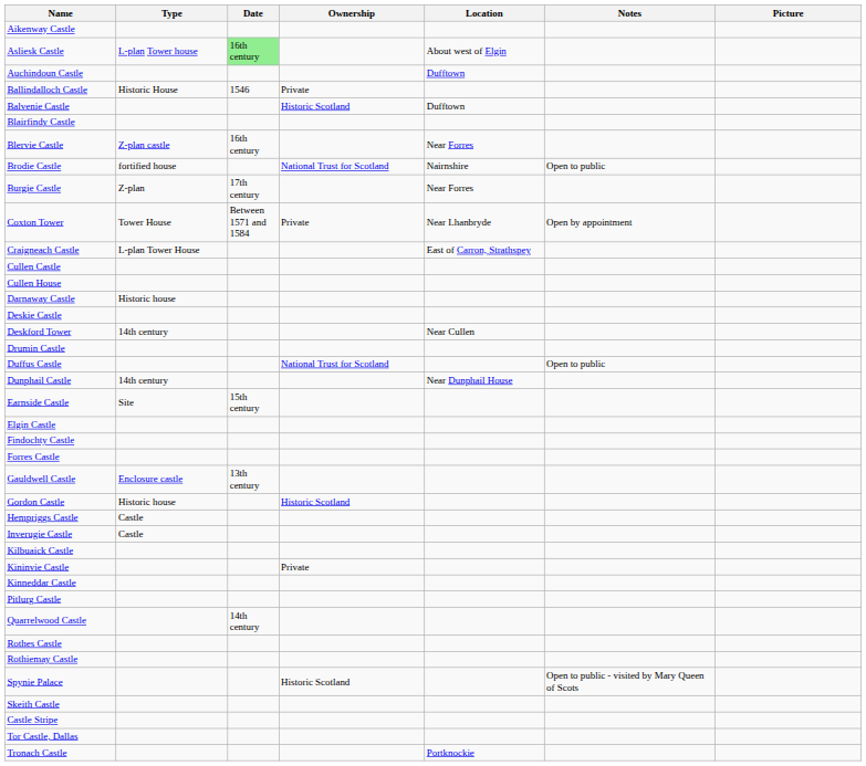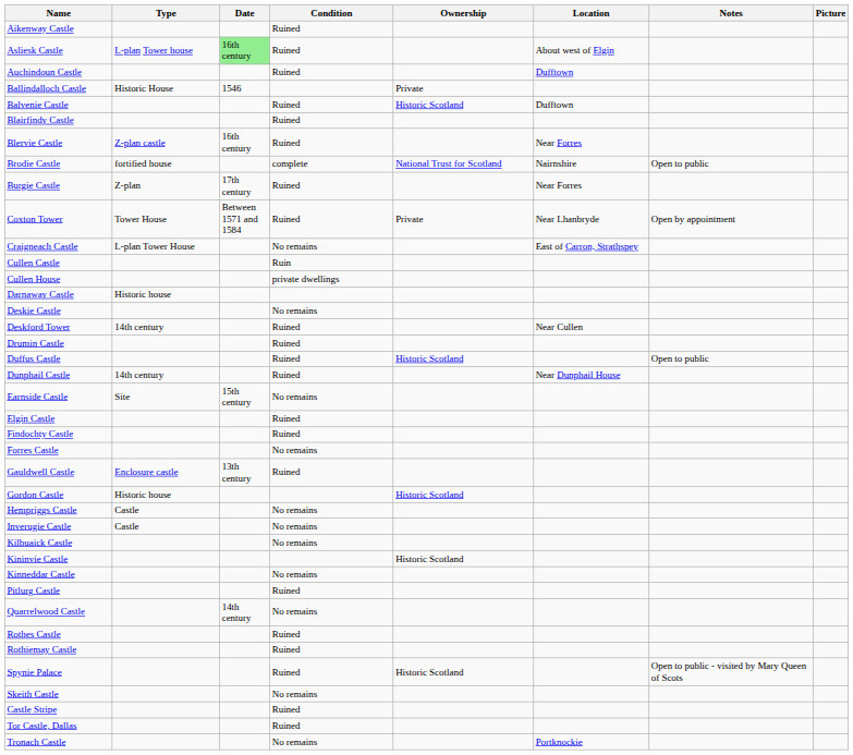+ column: Condition | Ruined | Ruined | Ruined | Ruined | Ruined | Ruined | complete | Ruined | Ruined | No remains | Ruin | private dwellings | No remains | Ruined | Ruined | Ruined | Ruined | No remains | Ruined | Ruined | No remains | Ruined | No remains | No remains | No remains | No remains | Ruined | No remains | Ruined | Ruined | Ruined | No remains | Ruined | Ruined | No remains
Duffus Castle | Ownership: National Trust for Scotland -> Historic Scotland
Kininvie Castle | Ownership: Private -> Historic Scotland
